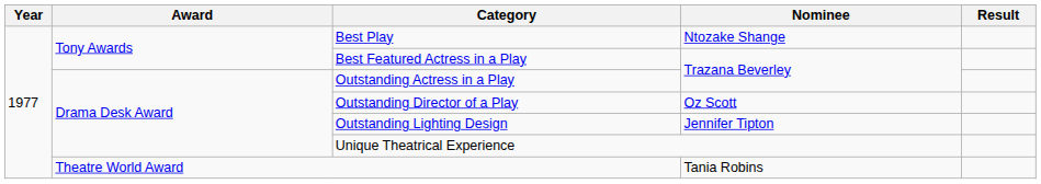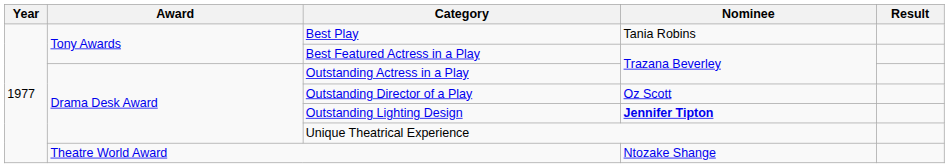Best Play | Nominee: Ntozake Shange -> Tania Robins
Outstanding Lighting Design | Nominee: normal -> bold
Theatre World Award | Nominee: Tania Robins -> Ntozake Shange
